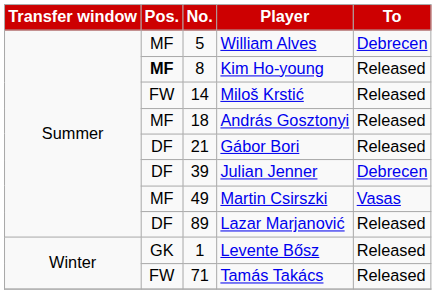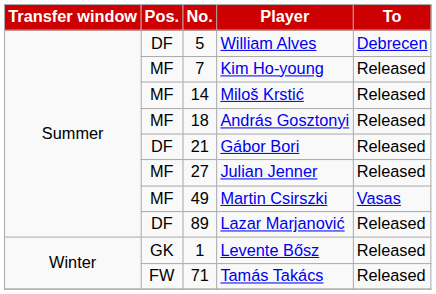William Alves | Pos.: MF -> DF
Kim Ho-young | Pos.: bold -> normal
Kim Ho-young | No.: 8 -> 7
Miloš Krstić | Pos.: FW -> MF
Julian Jenner | Pos.: DF -> MF
Julian Jenner | No.: 39 -> 27
Julian Jenner | To: Debrecen -> Released
